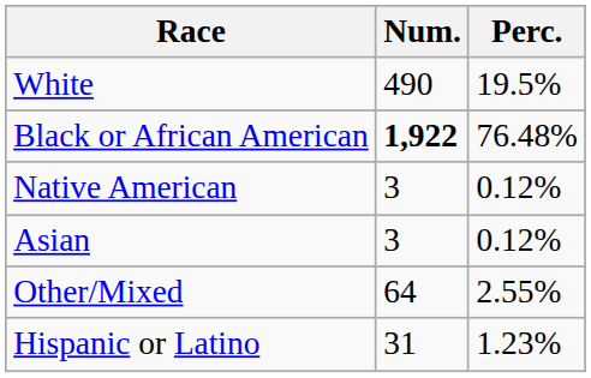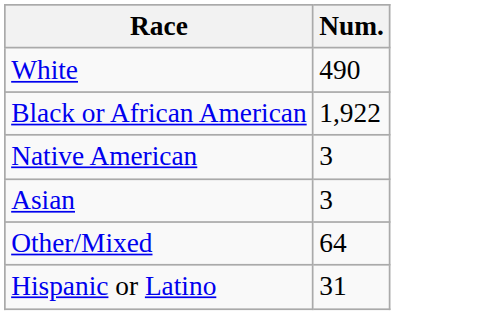- column: Perc. | 19.5% | 76.48% | 0.12% | 0.12% | 2.55% | 1.23%
Black or African American | Num.: bold -> normal
